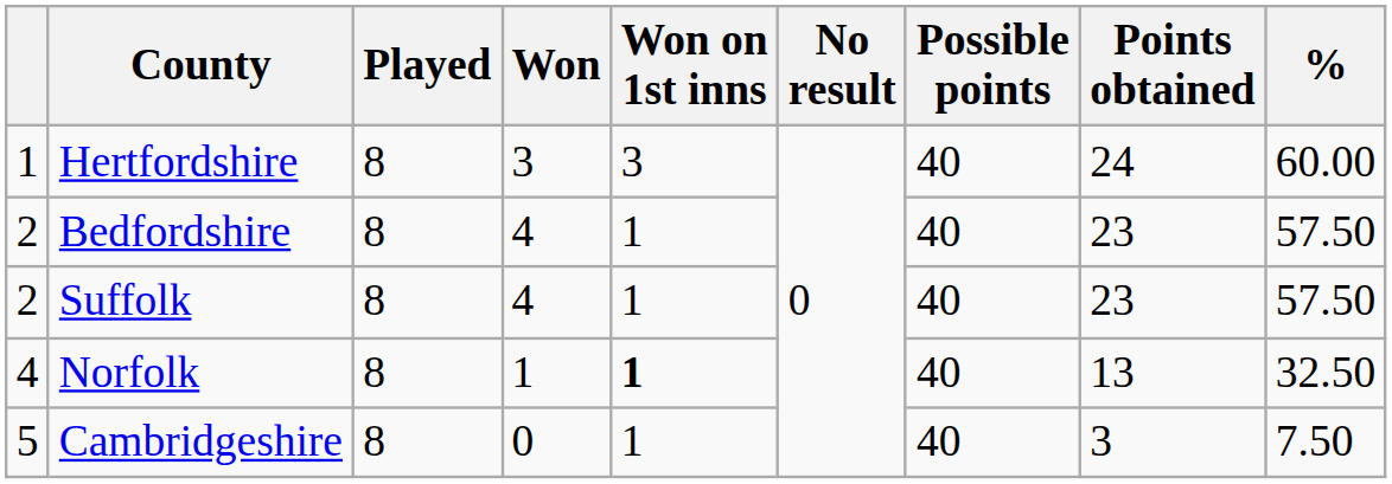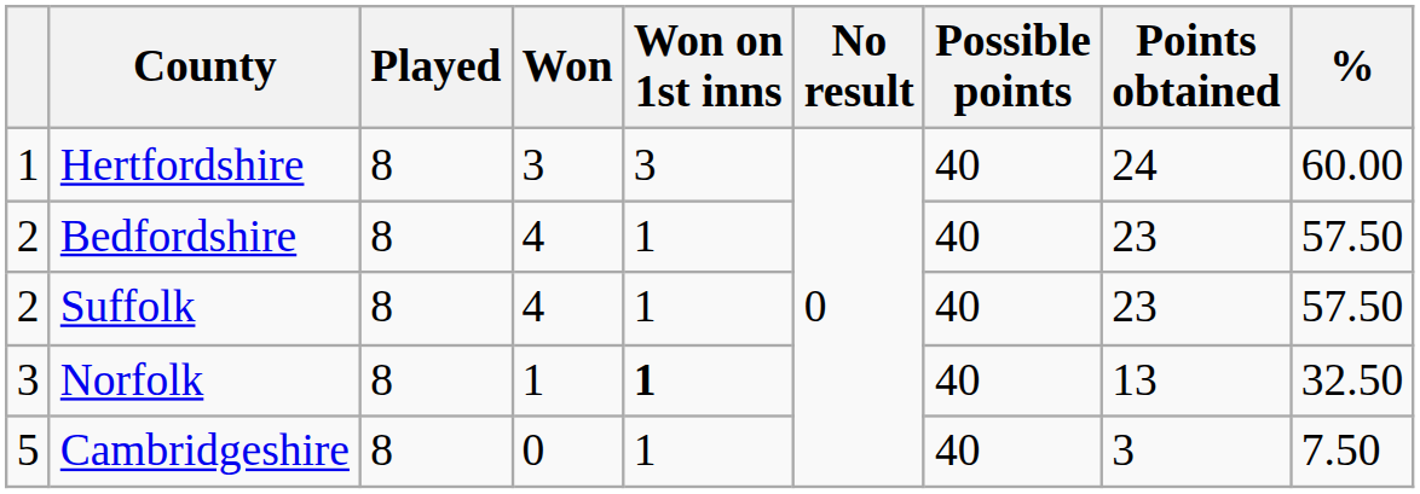Norfolk | column 1: 4 -> 3
